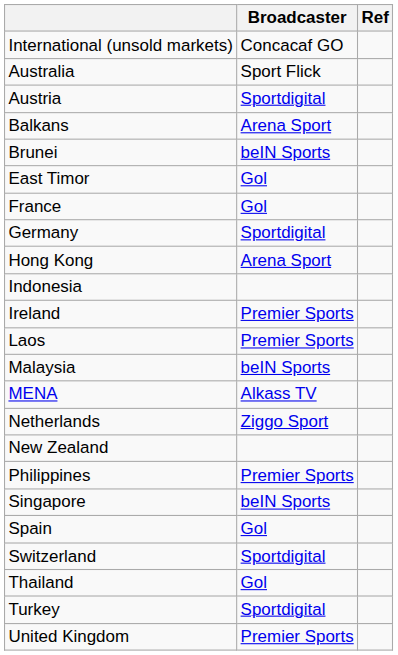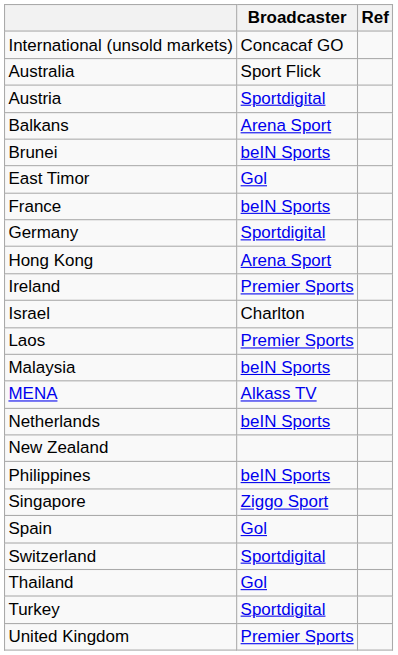France | Broadcaster: Gol -> beIN Sports
- row: Indonesia
+ row: Israel | Charlton
Netherlands | Broadcaster: Ziggo Sport -> beIN Sports
Philippines | Broadcaster: Premier Sports -> beIN Sports
Singapore | Broadcaster: beIN Sports -> Ziggo Sport
